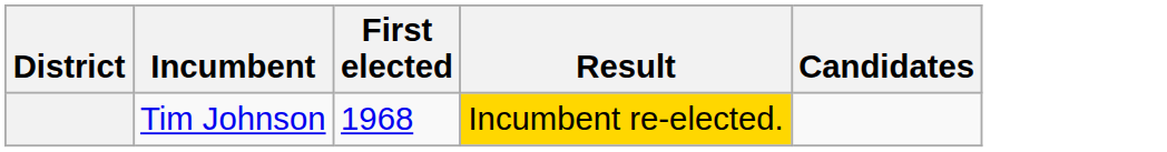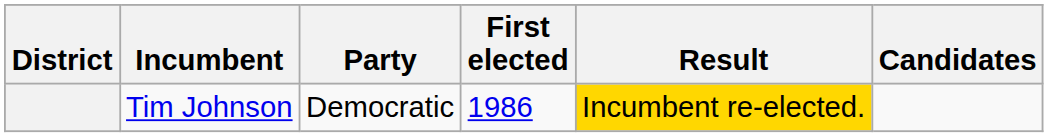+ column: Party | Democratic
Tim Johnson | First elected: 1968 -> 1986
